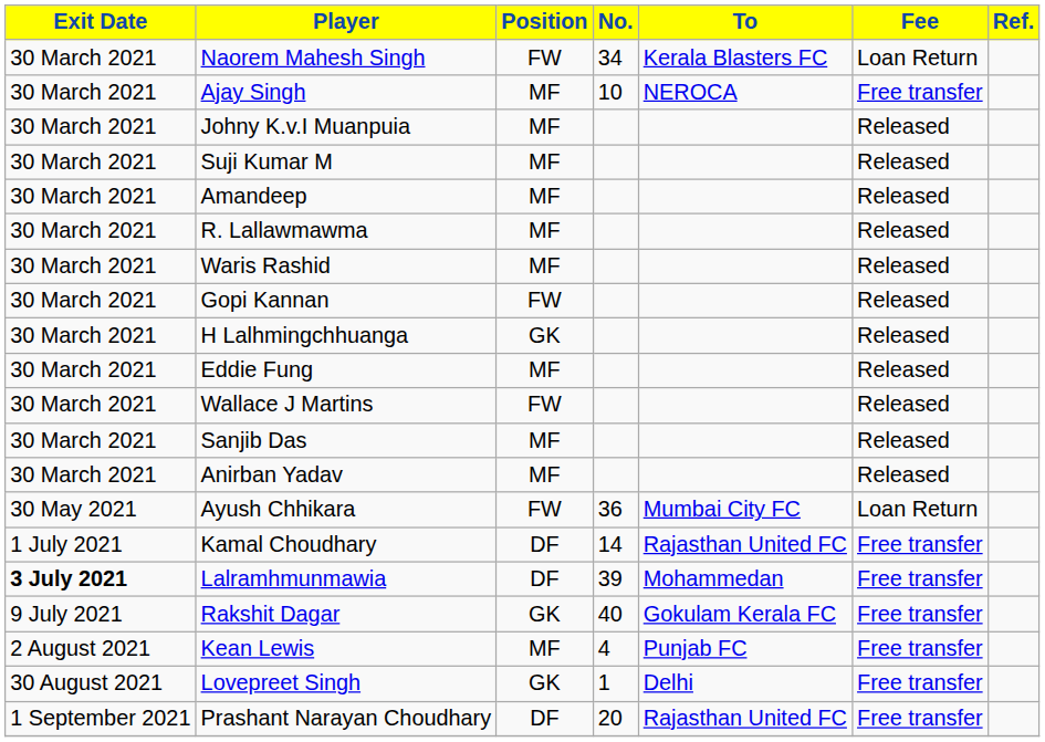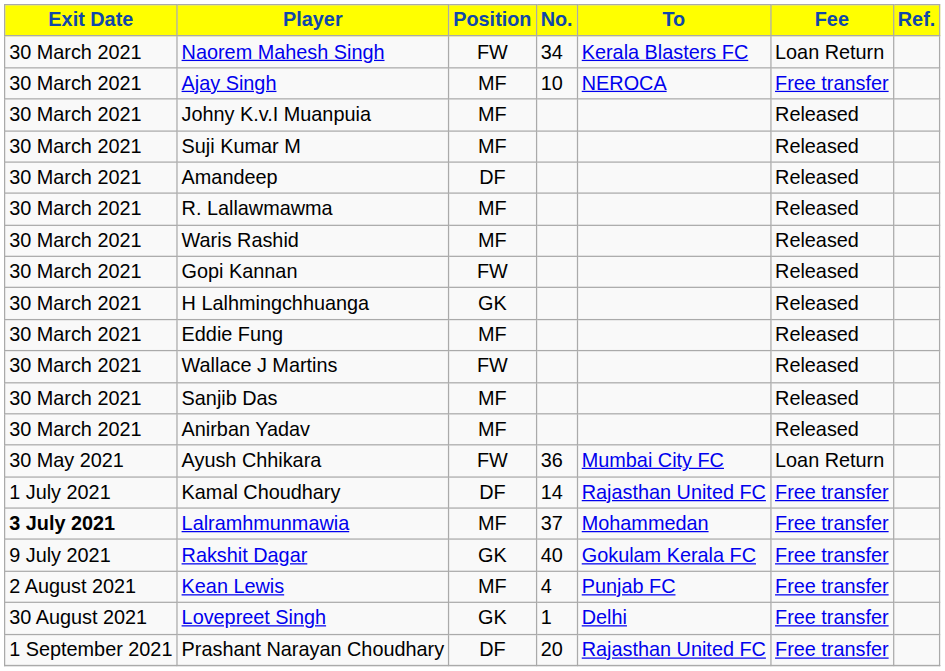Amandeep | Position: MF -> DF
Lalramhmunmawia | Position: DF -> MF
Lalramhmunmawia | No.: 39 -> 37
